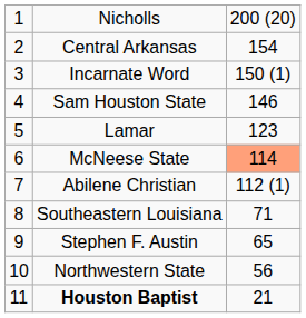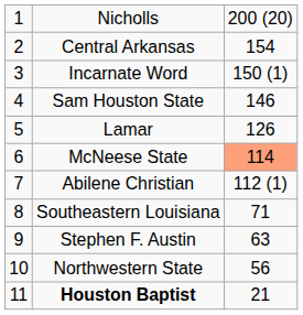Lamar | column 3: 123 -> 126
Stephen F. Austin | column 3: 65 -> 63
